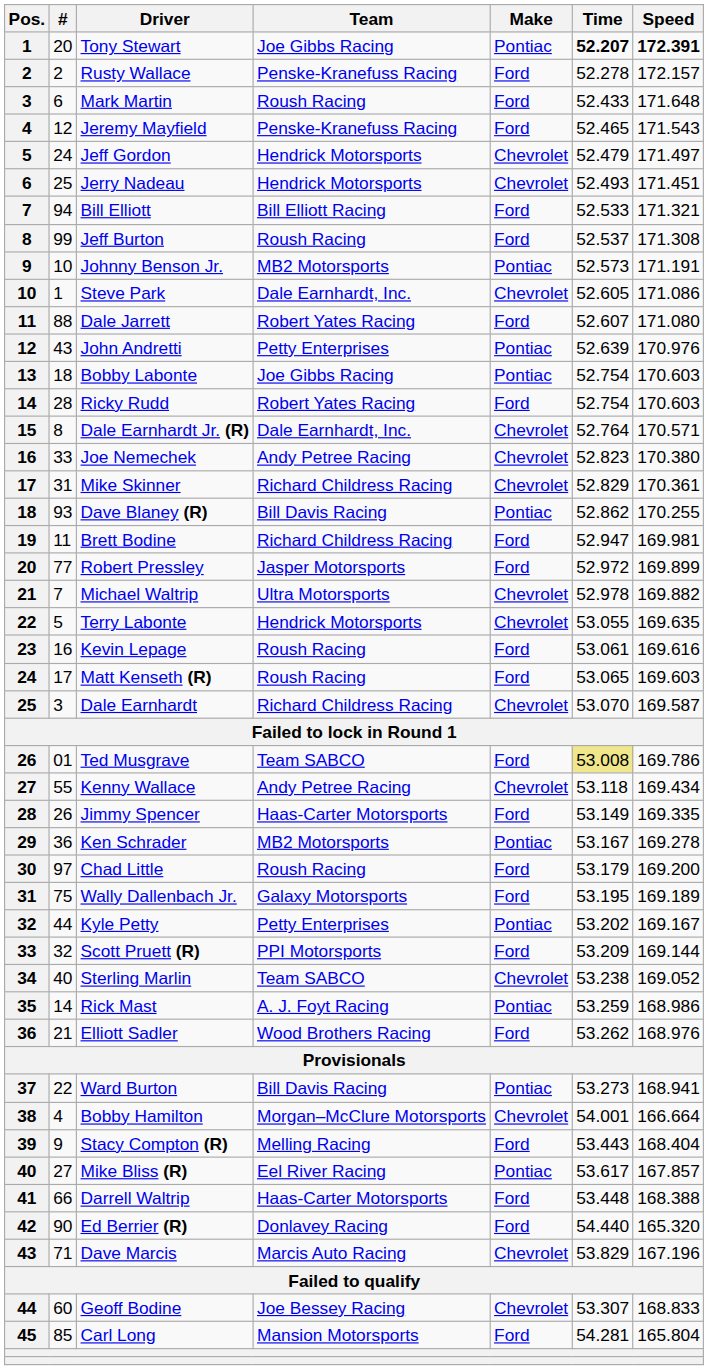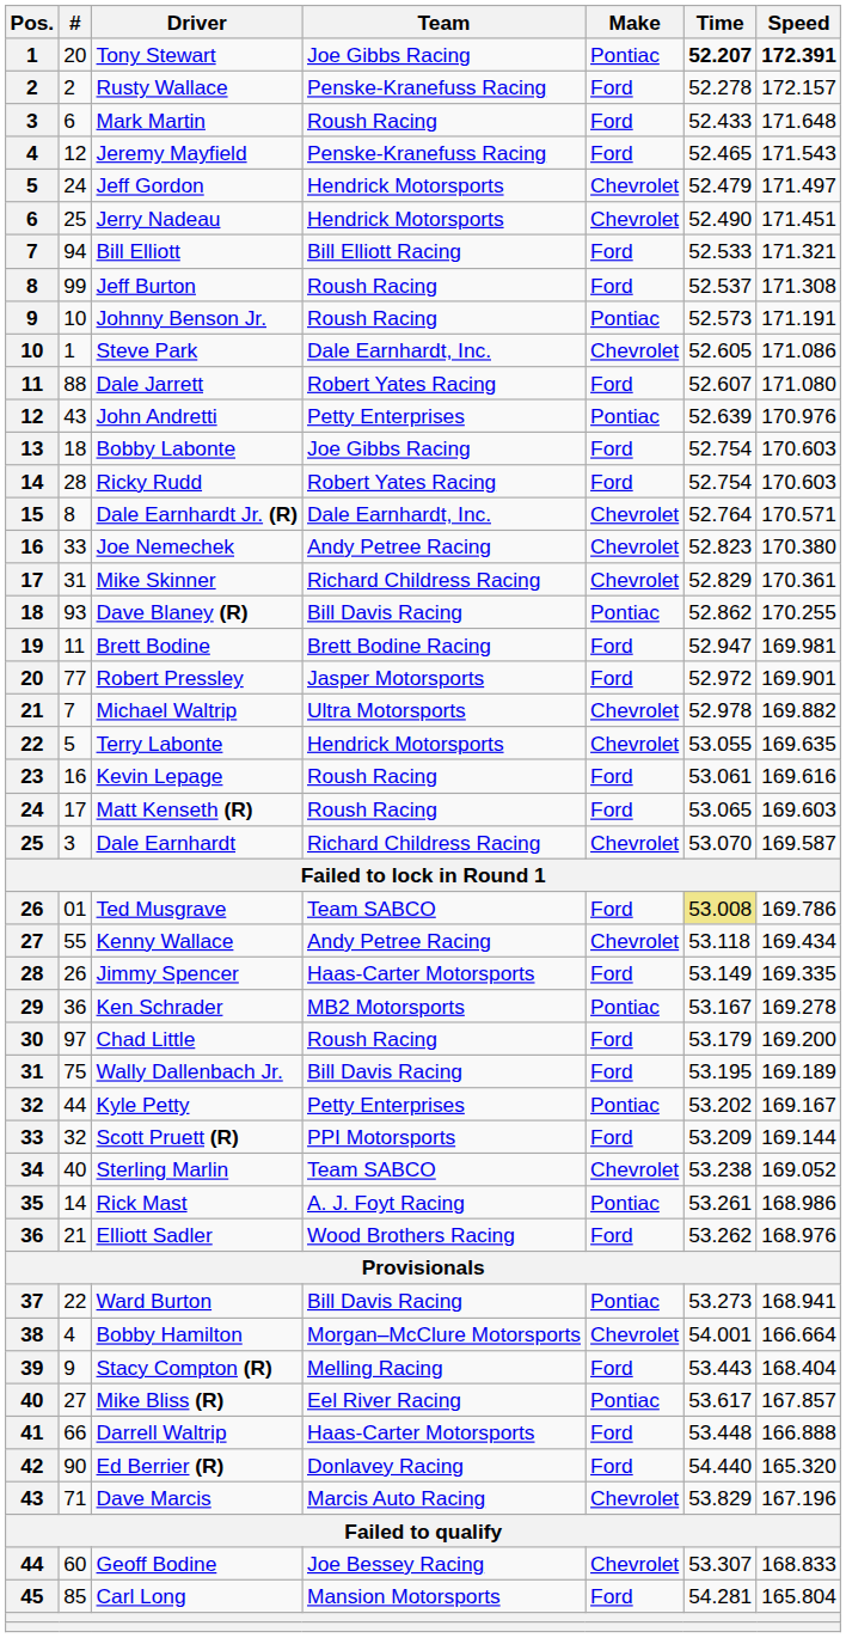Jerry Nadeau | Time: 52.493 -> 52.490
Johnny Benson Jr. | Team: MB2 Motorsports -> Roush Racing
Bobby Labonte | Make: Pontiac -> Ford
Brett Bodine | Team: Richard Childress Racing -> Brett Bodine Racing
Robert Pressley | Speed: 169.899 -> 169.901
Wally Dallenbach Jr. | Team: Galaxy Motorsports -> Bill Davis Racing
Rick Mast | Time: 53.259 -> 53.261
Darrell Waltrip | Speed: 168.388 -> 166.888
